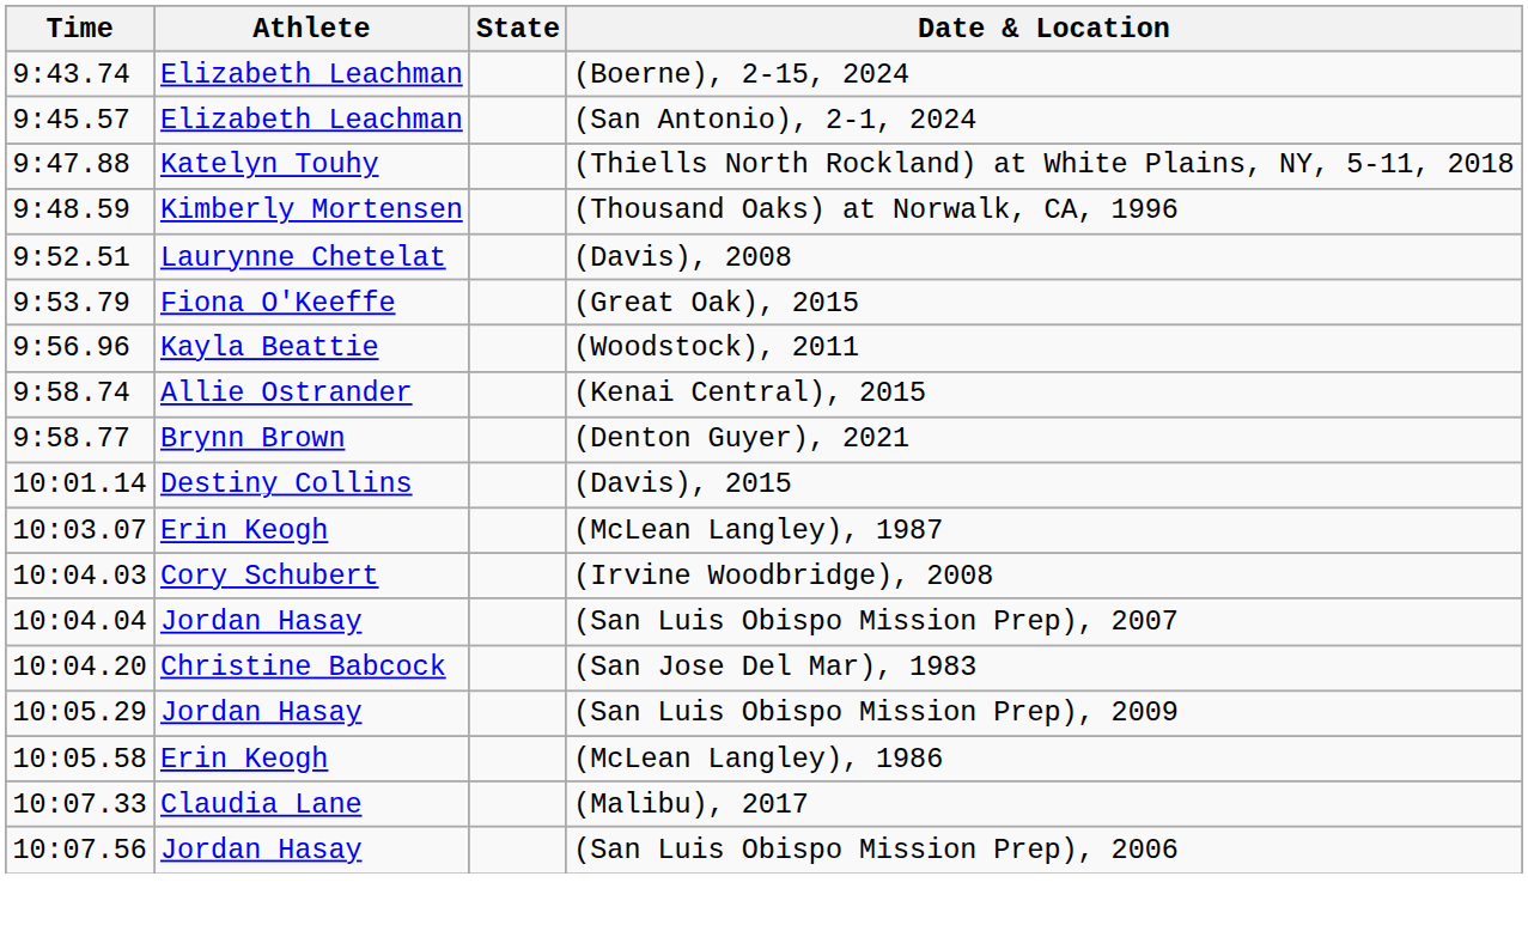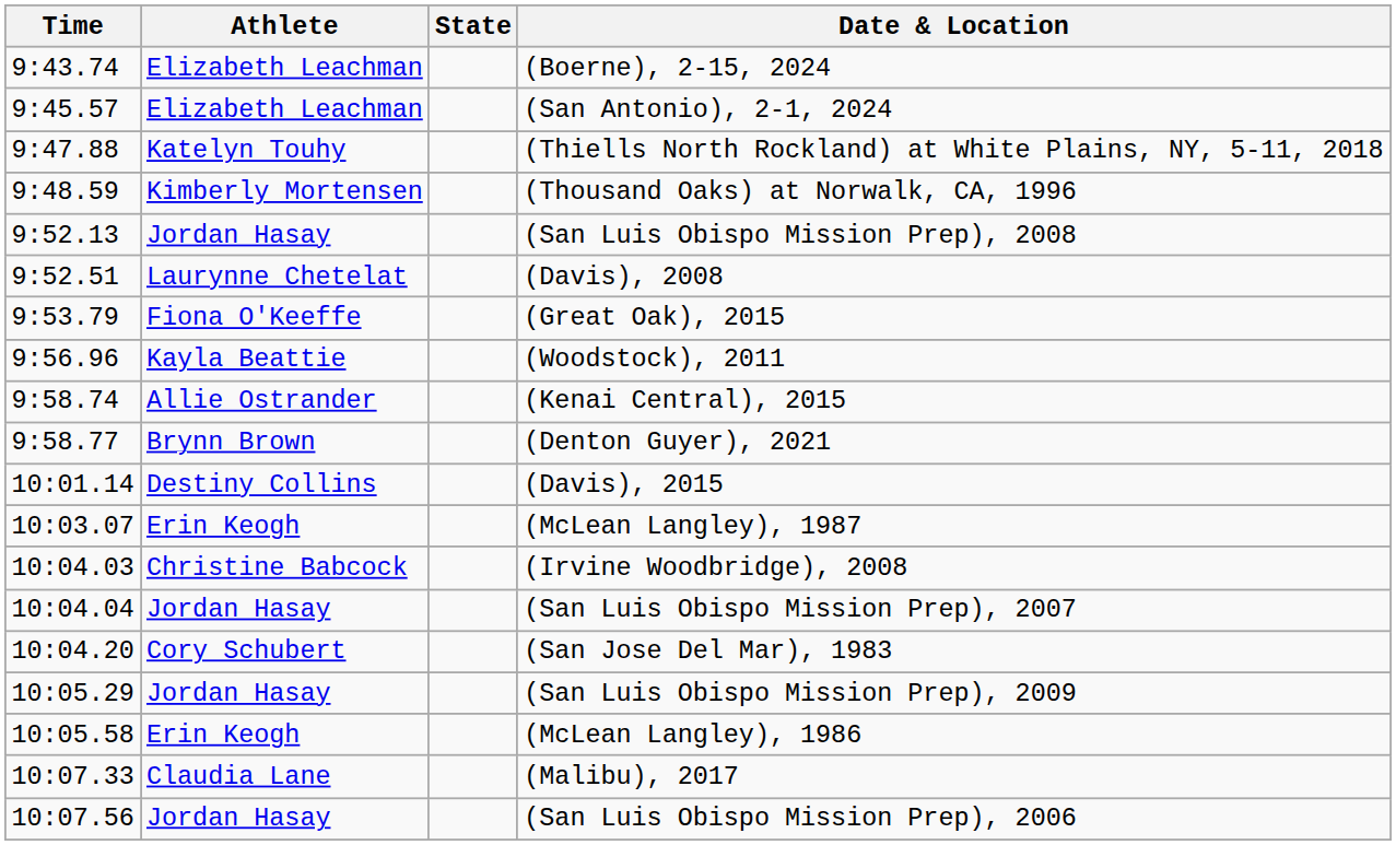+ row: 9:52.13 | Jordan Hasay | (San Luis Obispo Mission Prep), 2008
(Irvine Woodbridge), 2008 | Athlete: Cory Schubert -> Christine Babcock
(San Jose Del Mar), 1983 | Athlete: Christine Babcock -> Cory Schubert
